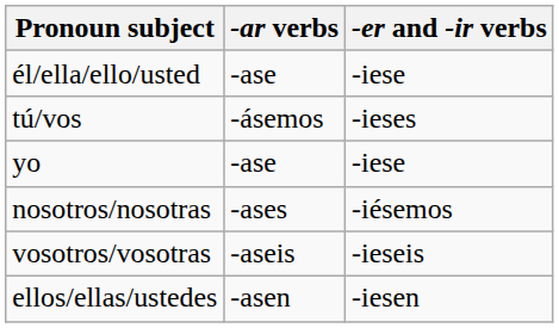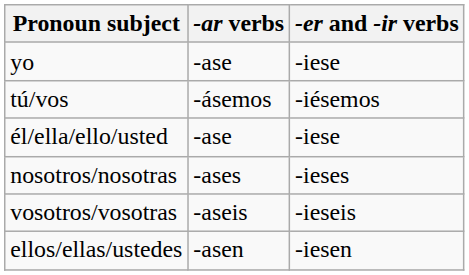rows swapped: yo <-> él/ella/ello/usted
tú/vos | -er and -ir verbs: -ieses -> -iésemos
nosotros/nosotras | -er and -ir verbs: -iésemos -> -ieses
